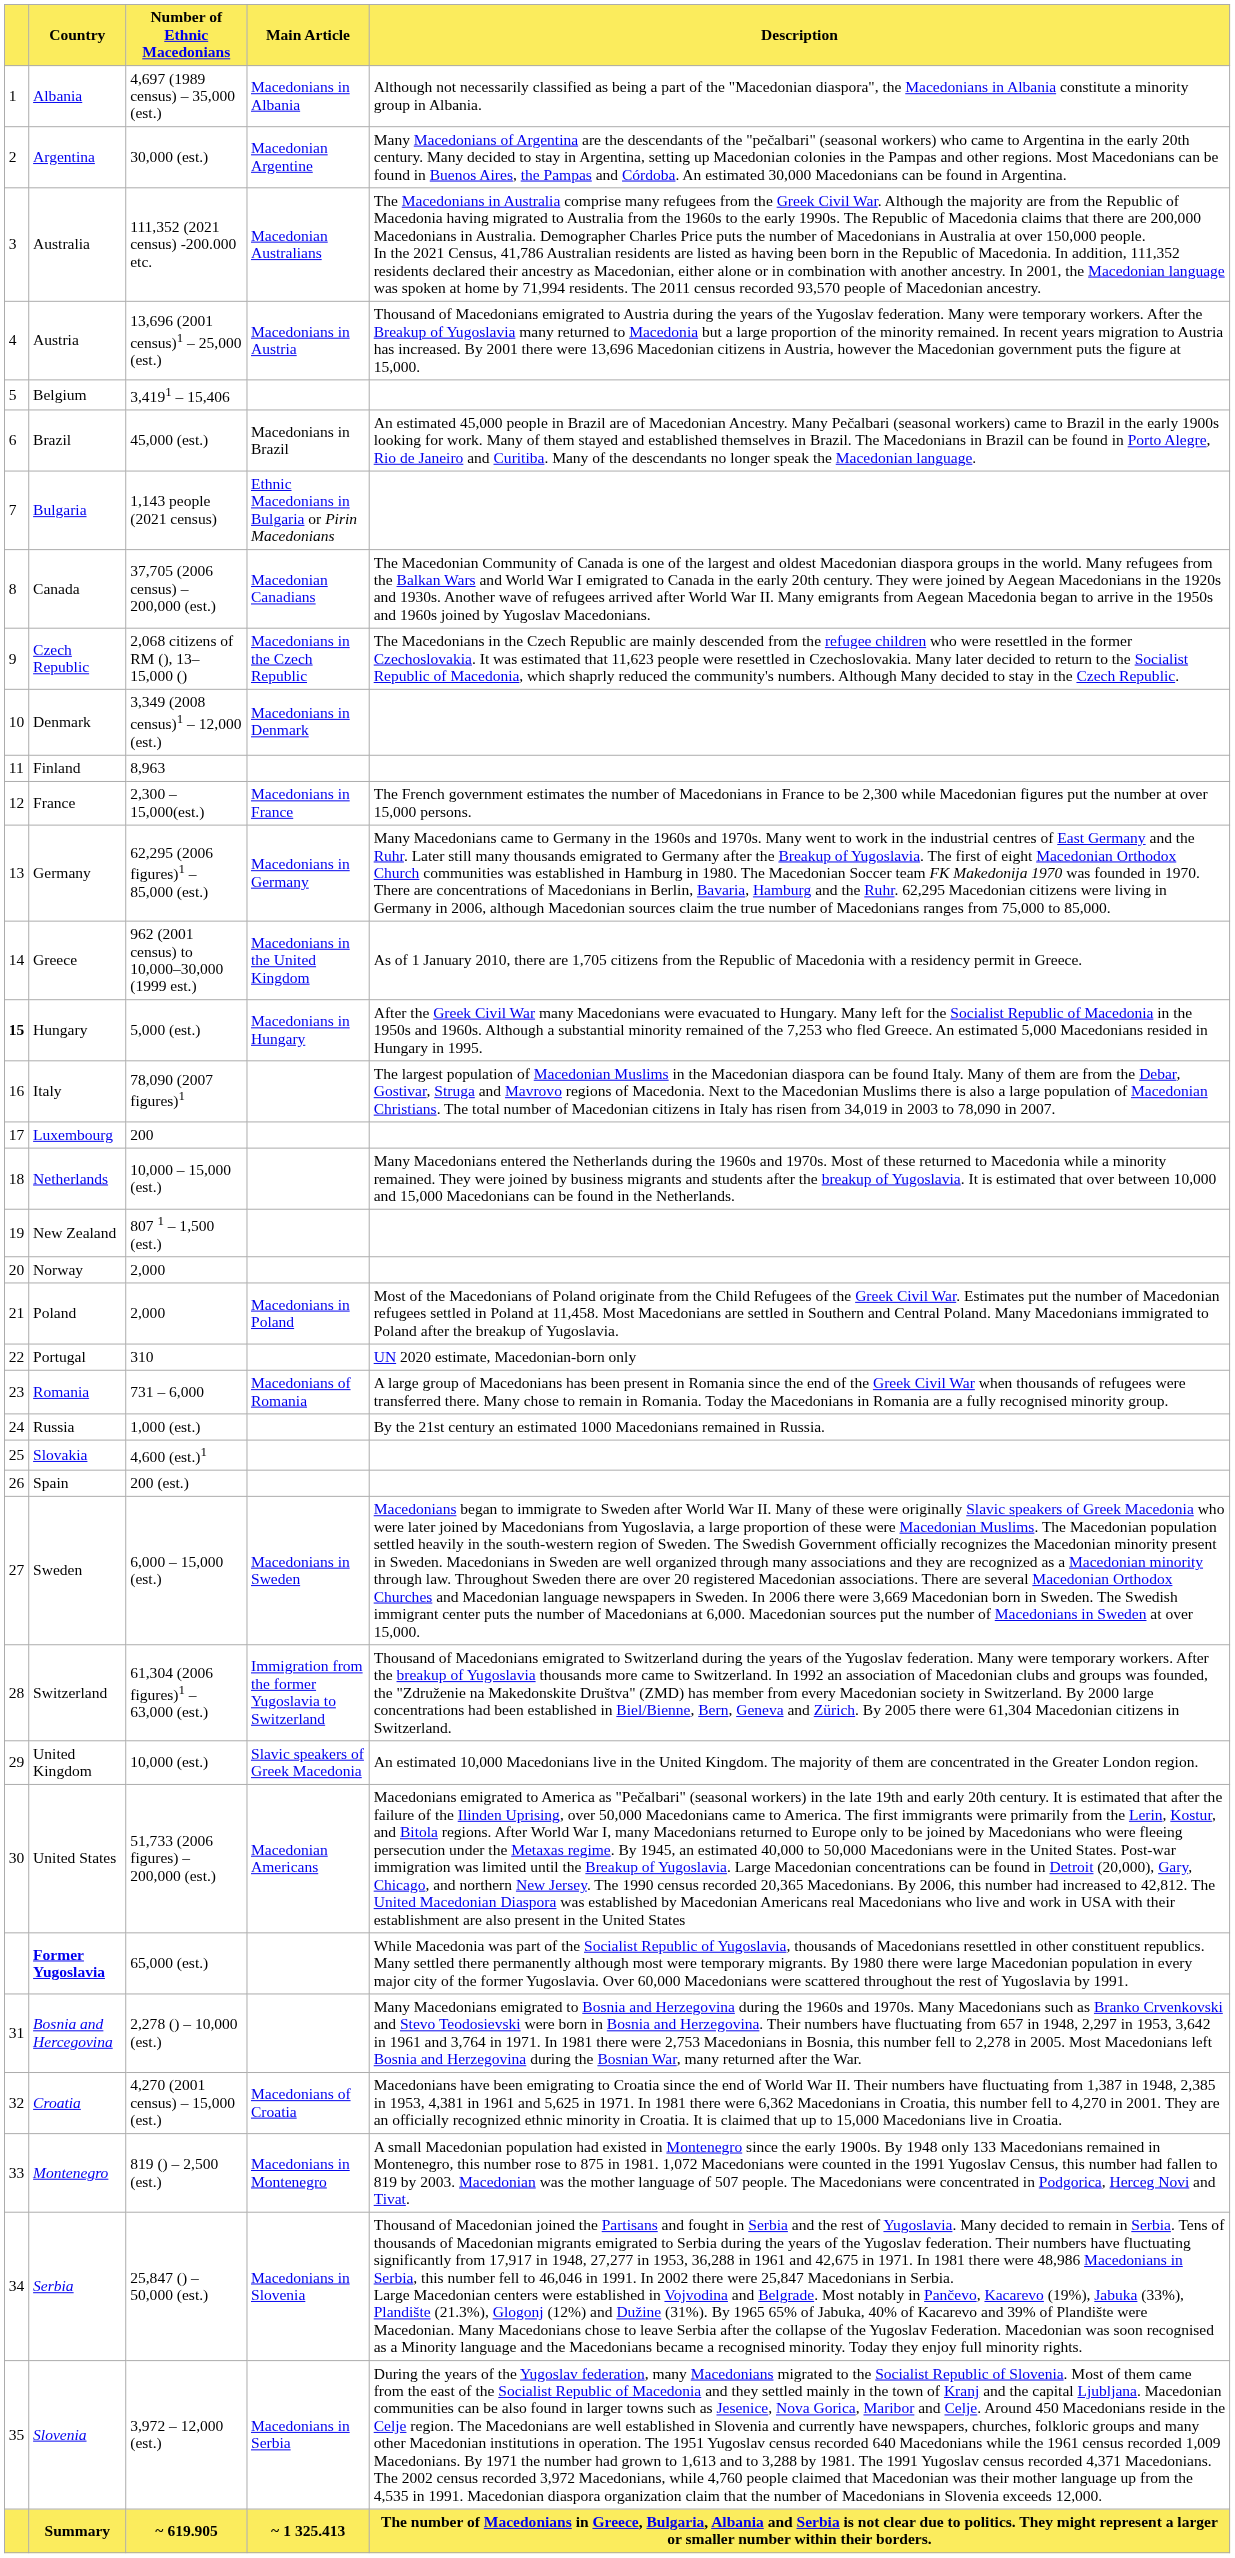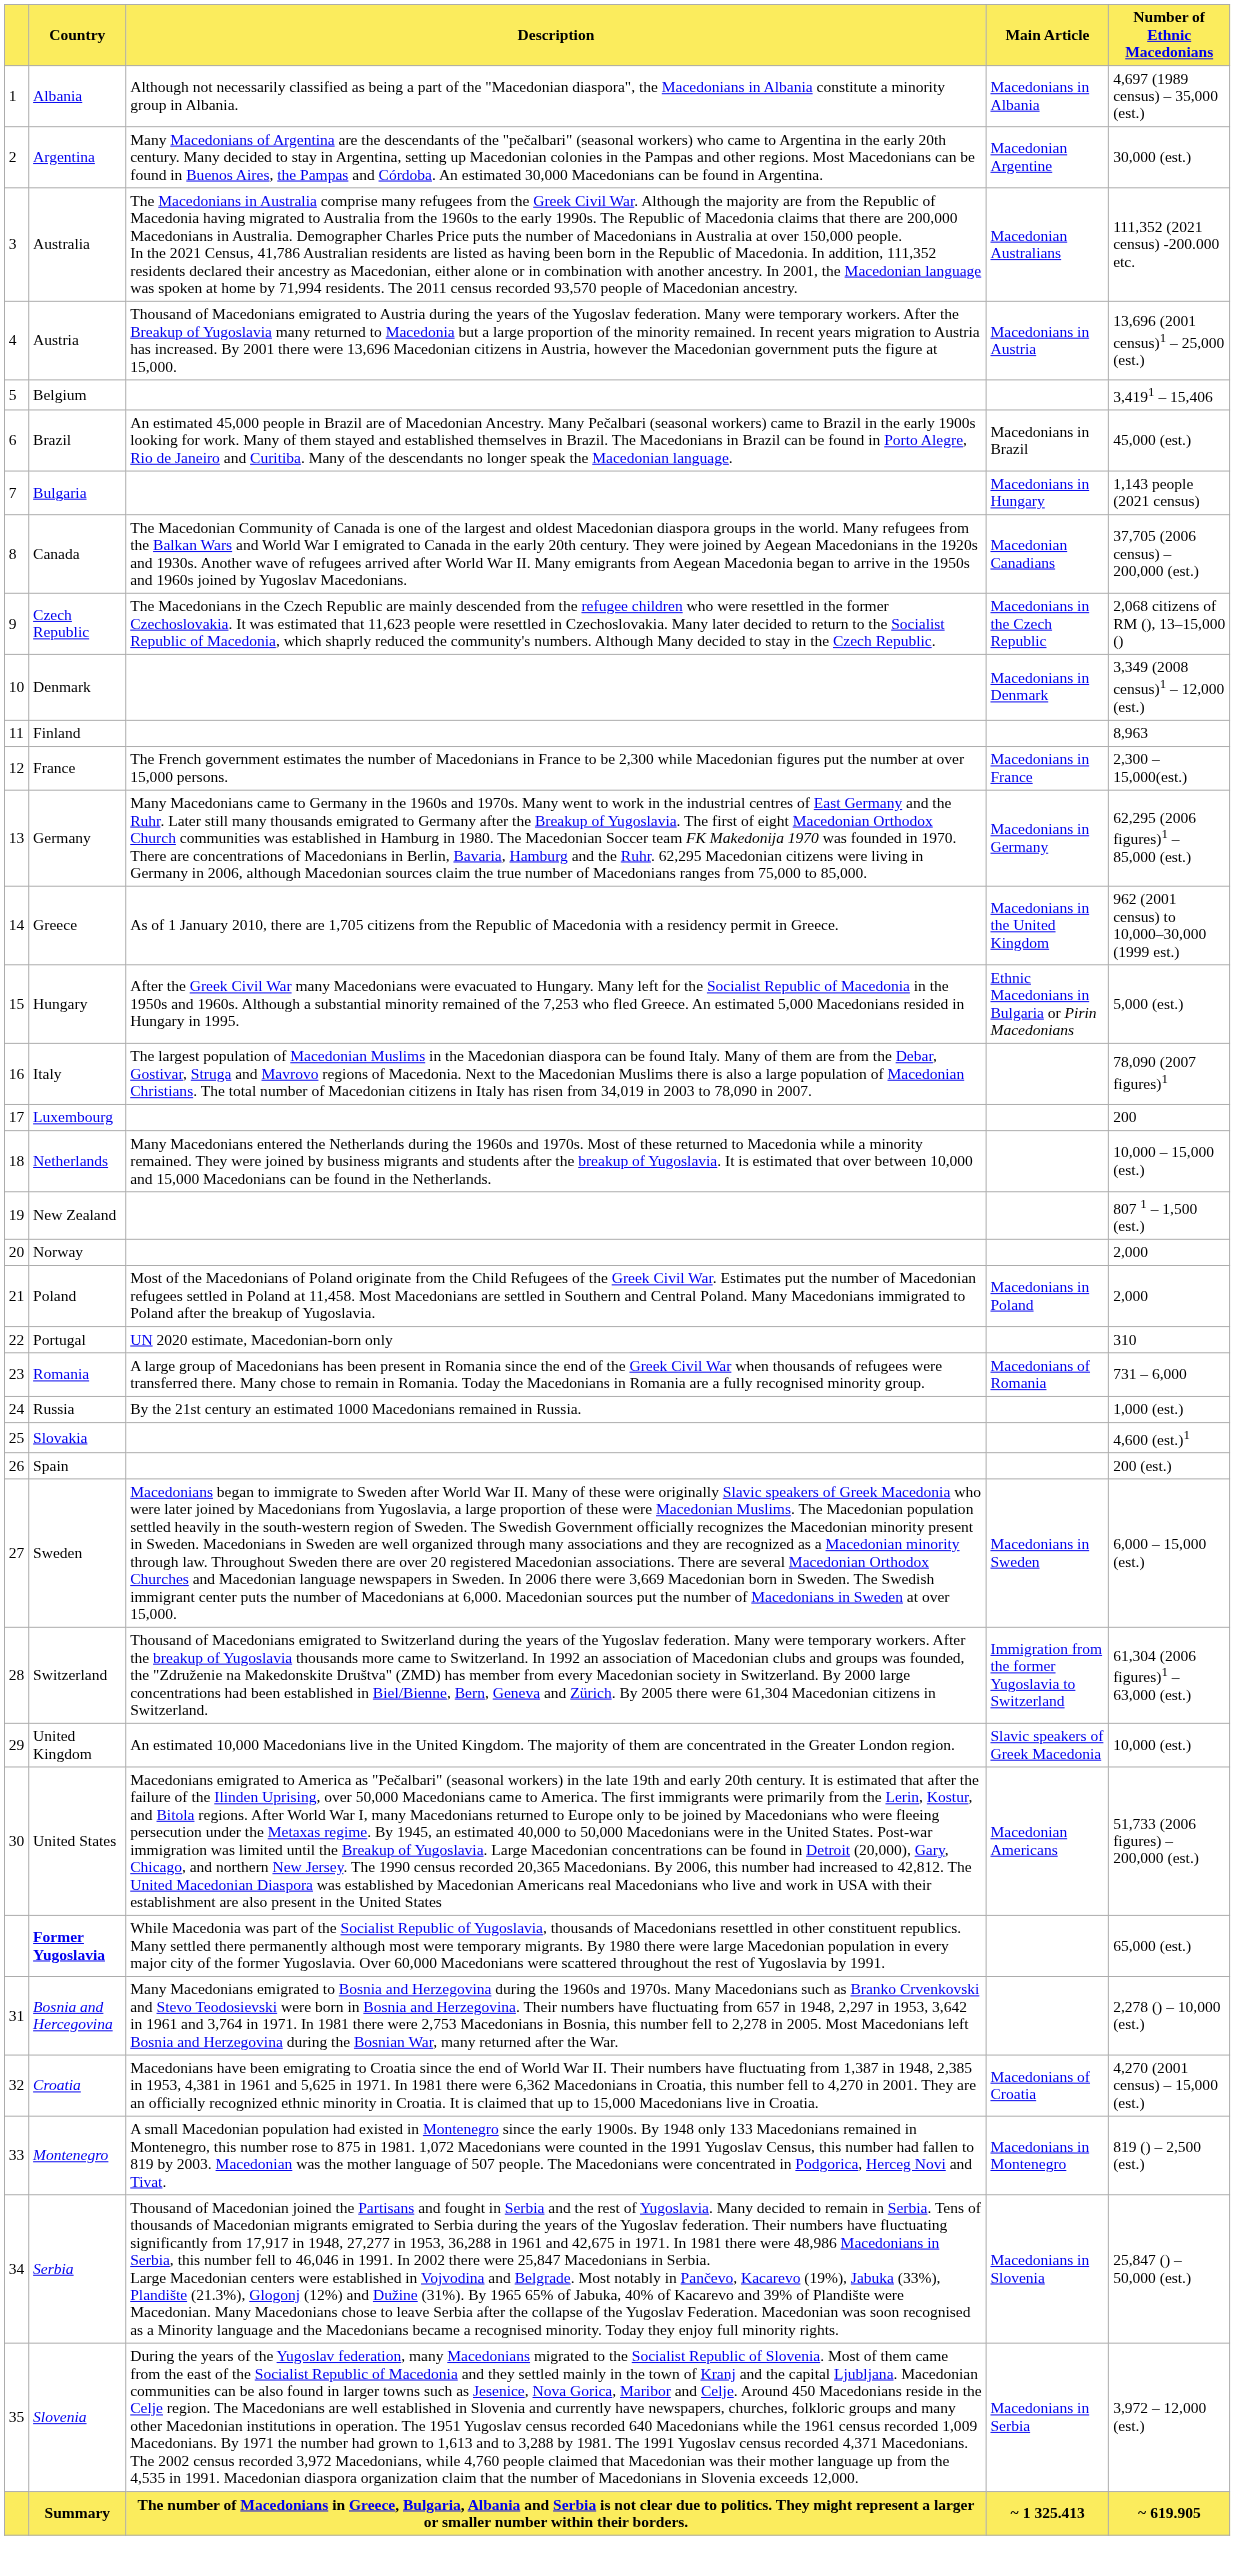columns swapped: Number of Ethnic Macedonians <-> Description
Bulgaria | Main Article: Ethnic Macedonians in Bulgaria or Pirin Macedonians -> Macedonians in Hungary
Hungary | column 1: bold -> normal
Hungary | Main Article: Macedonians in Hungary -> Ethnic Macedonians in Bulgaria or Pirin Macedonians
